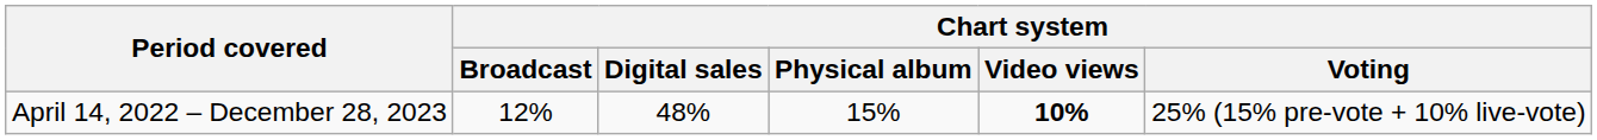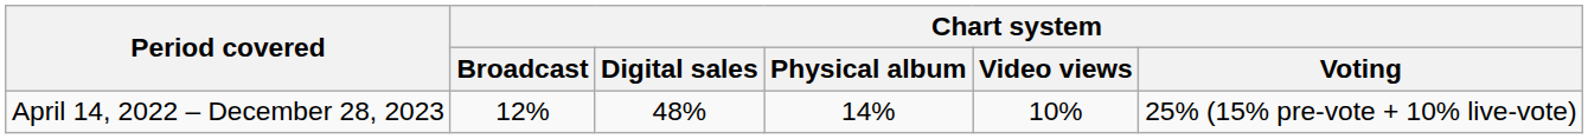April 14, 2022 – December 28, 2023 | Chart system / Physical album: 15% -> 14%
April 14, 2022 – December 28, 2023 | Chart system / Video views: bold -> normal
